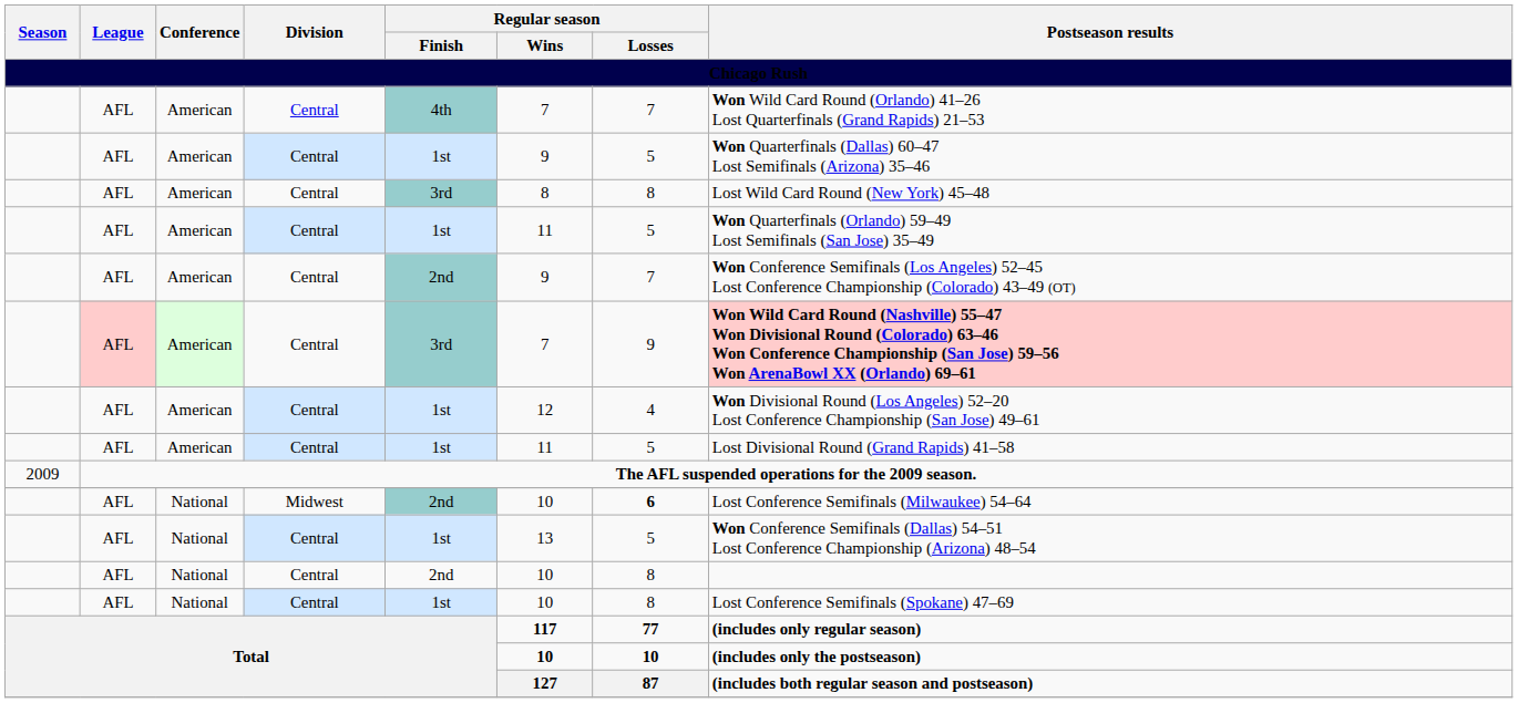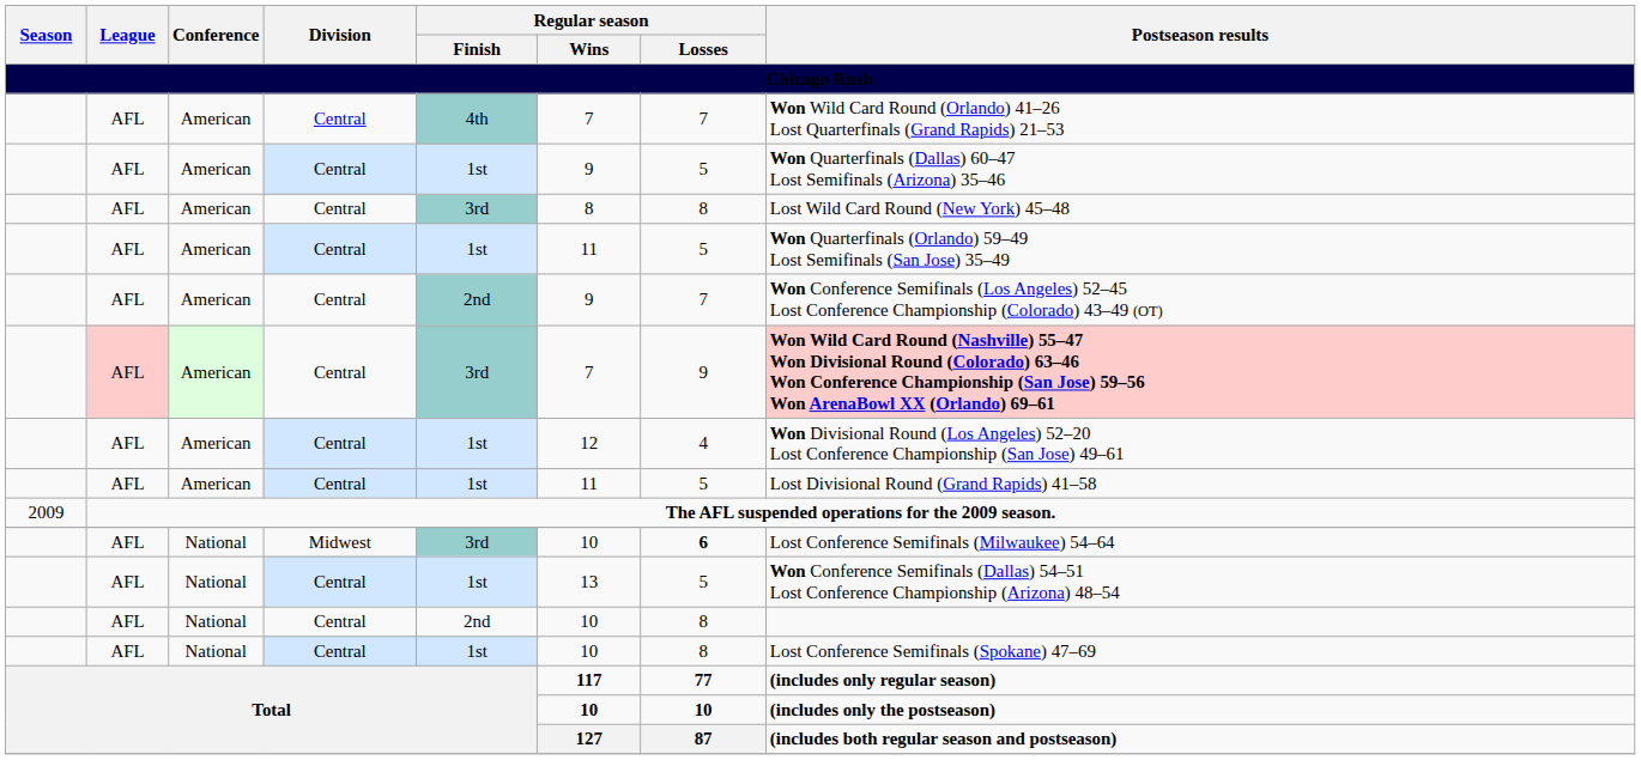National / Midwest | Regular season / Finish: 2nd -> 3rd
